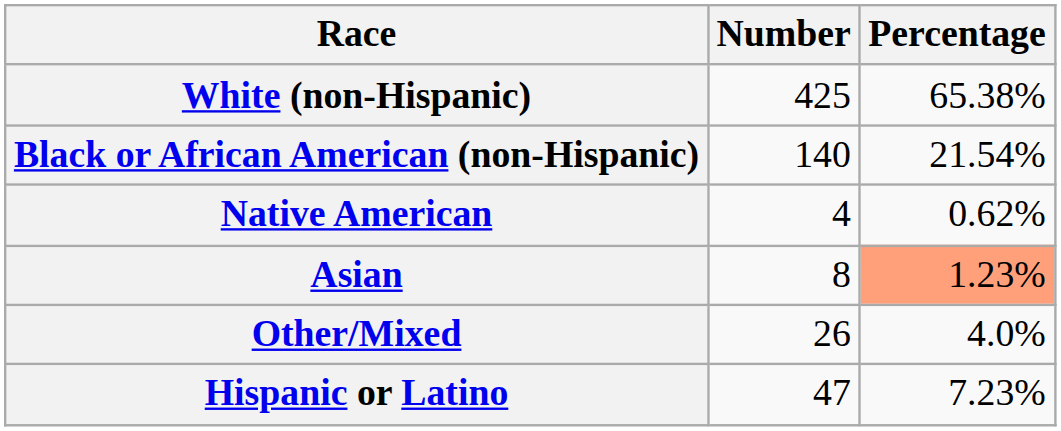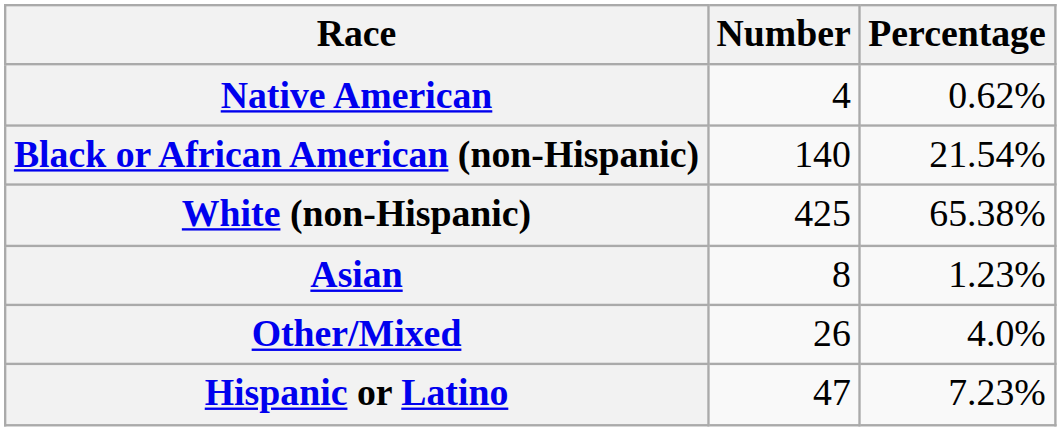rows swapped: White (non-Hispanic) <-> Native American
Asian | Percentage: lightsalmon background -> no background
